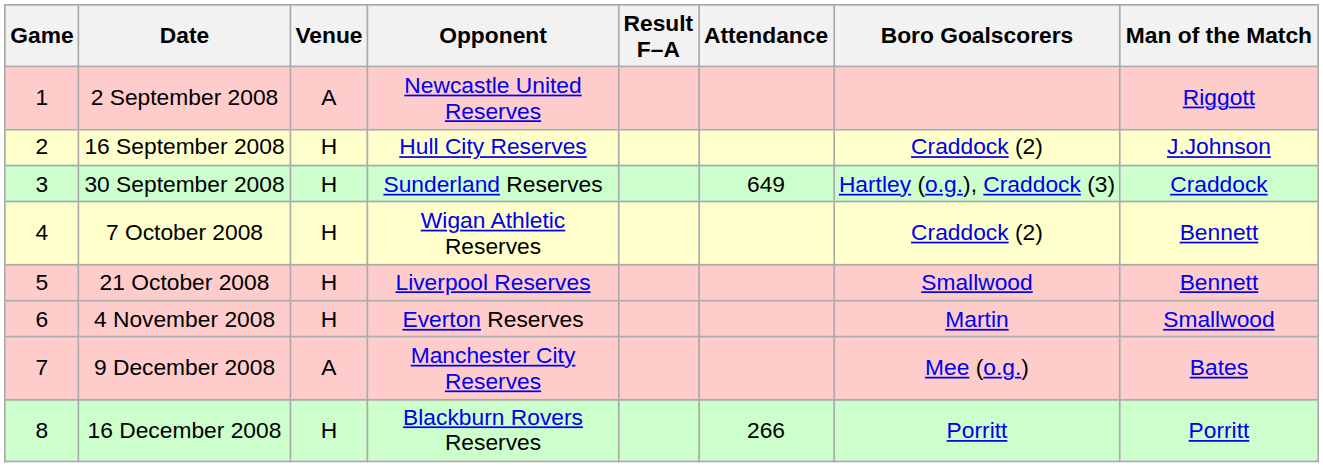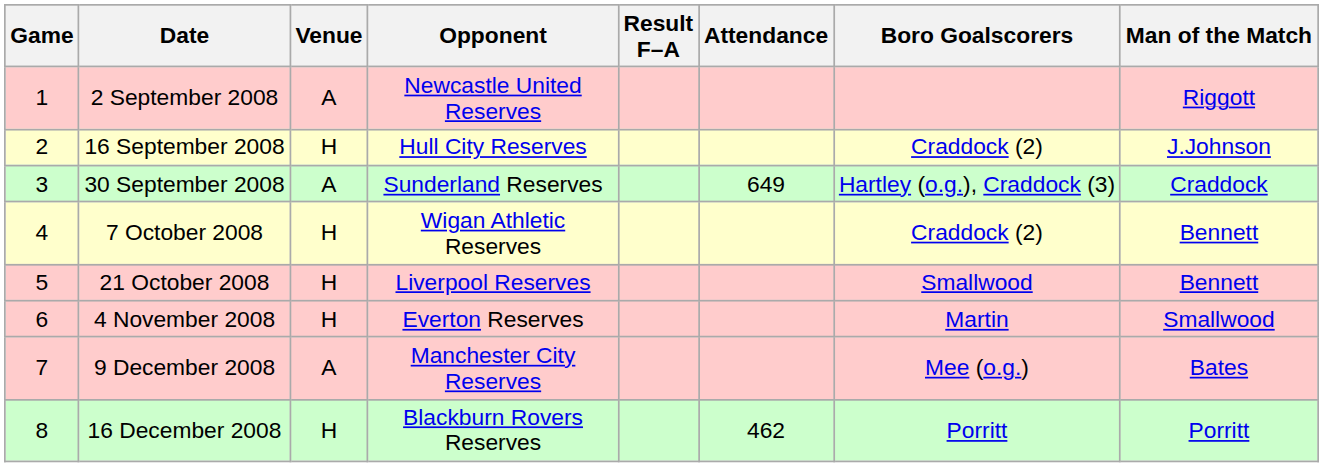30 September 2008 | Venue: H -> A
16 December 2008 | Attendance: 266 -> 462
